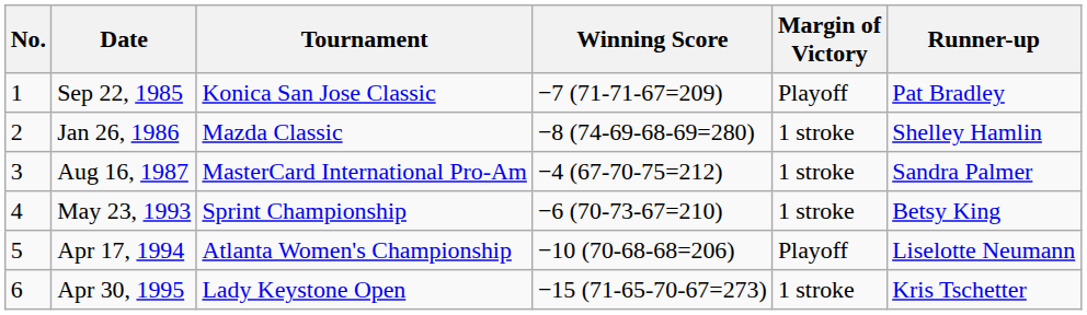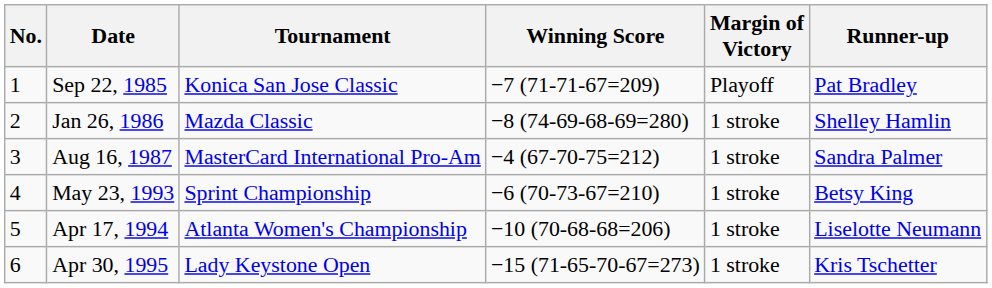Apr 17, 1994 | Margin of Victory: Playoff -> 1 stroke
